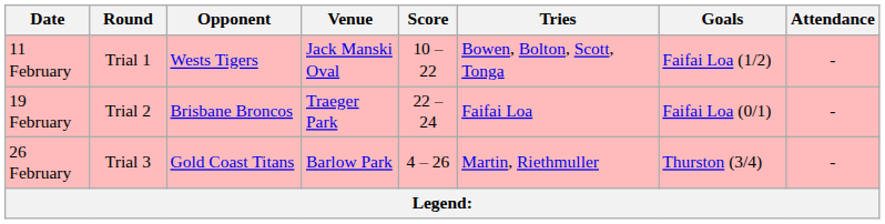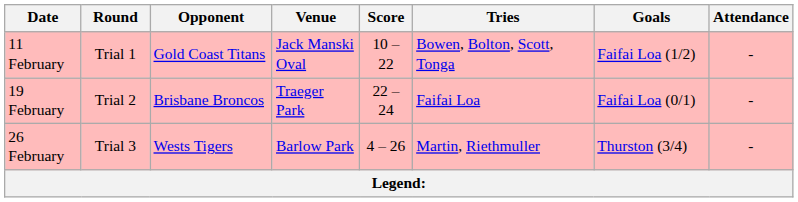11 February | Opponent: Wests Tigers -> Gold Coast Titans
26 February | Opponent: Gold Coast Titans -> Wests Tigers
